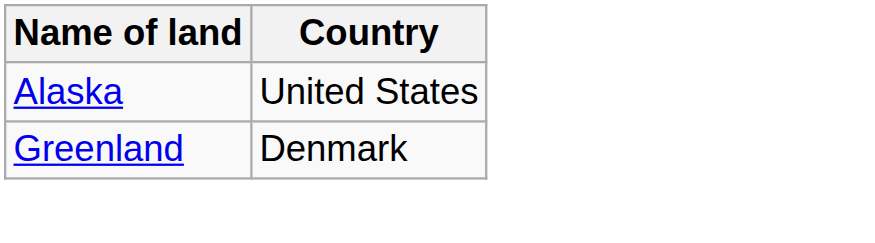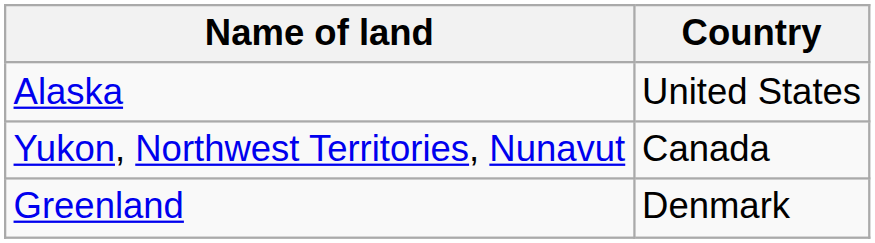+ row: Yukon, Northwest Territories, Nunavut | Canada
